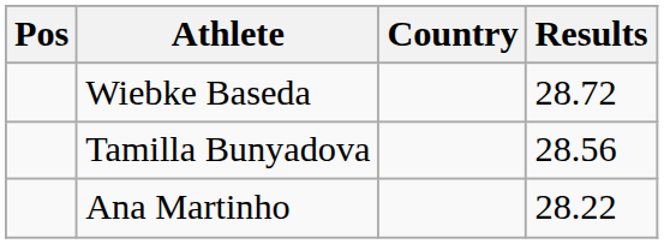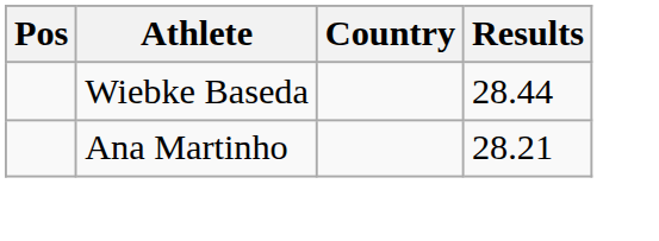Wiebke Baseda | Results: 28.72 -> 28.44
- row: Tamilla Bunyadova | 28.56
Ana Martinho | Results: 28.22 -> 28.21
